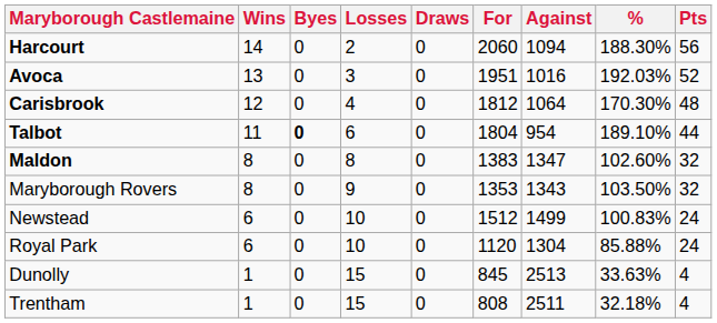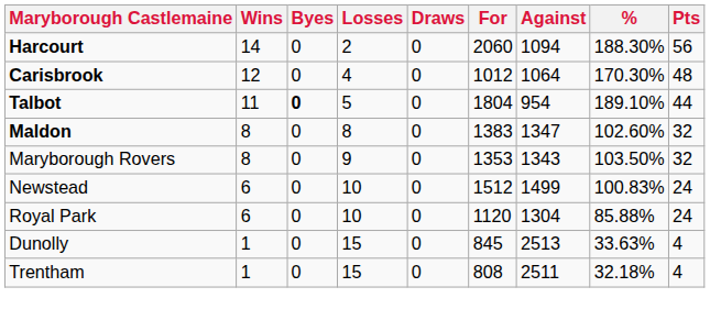- row: Avoca | 13 | 0 | 3 | 0 | 1951 | 1016 | 192.03% | 52
Carisbrook | For: 1812 -> 1012
Talbot | Losses: 6 -> 5
